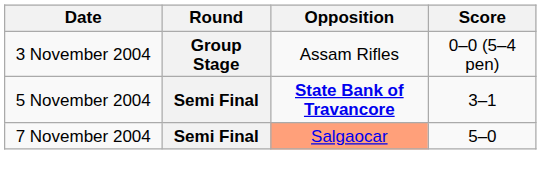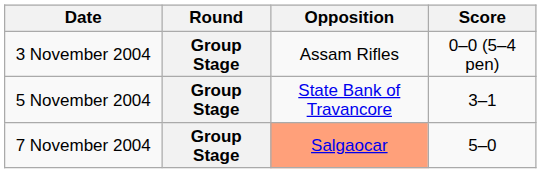5 November 2004 | Round: Semi Final -> Group Stage
5 November 2004 | Opposition: bold -> normal
7 November 2004 | Round: Semi Final -> Group Stage
